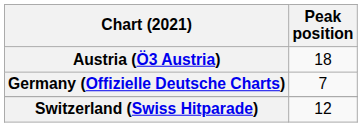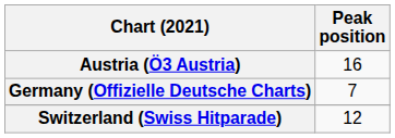Austria (Ö3 Austria) | Peak position: 18 -> 16
